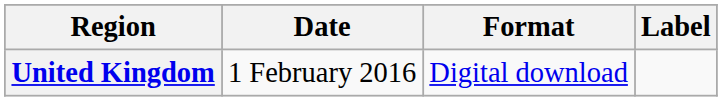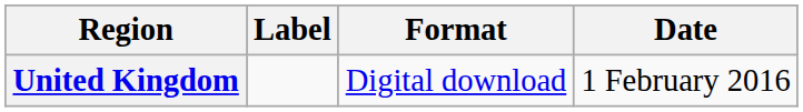columns swapped: Date <-> Label
